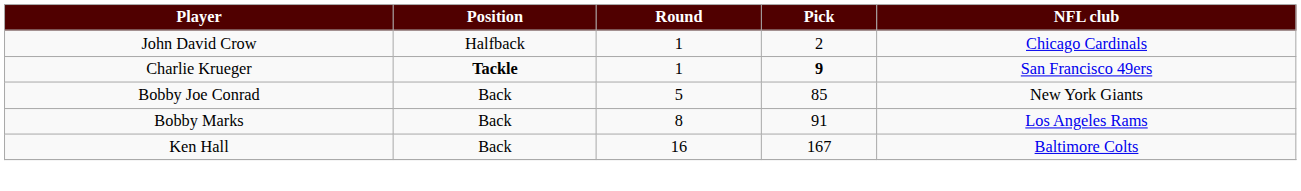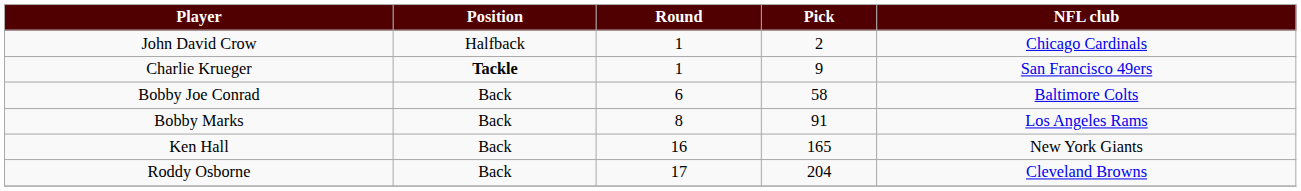Charlie Krueger | Pick: bold -> normal
Bobby Joe Conrad | Round: 5 -> 6
Bobby Joe Conrad | Pick: 85 -> 58
Bobby Joe Conrad | NFL club: New York Giants -> Baltimore Colts
Ken Hall | Pick: 167 -> 165
Ken Hall | NFL club: Baltimore Colts -> New York Giants
+ row: Roddy Osborne | Back | 17 | 204 | Cleveland Browns
